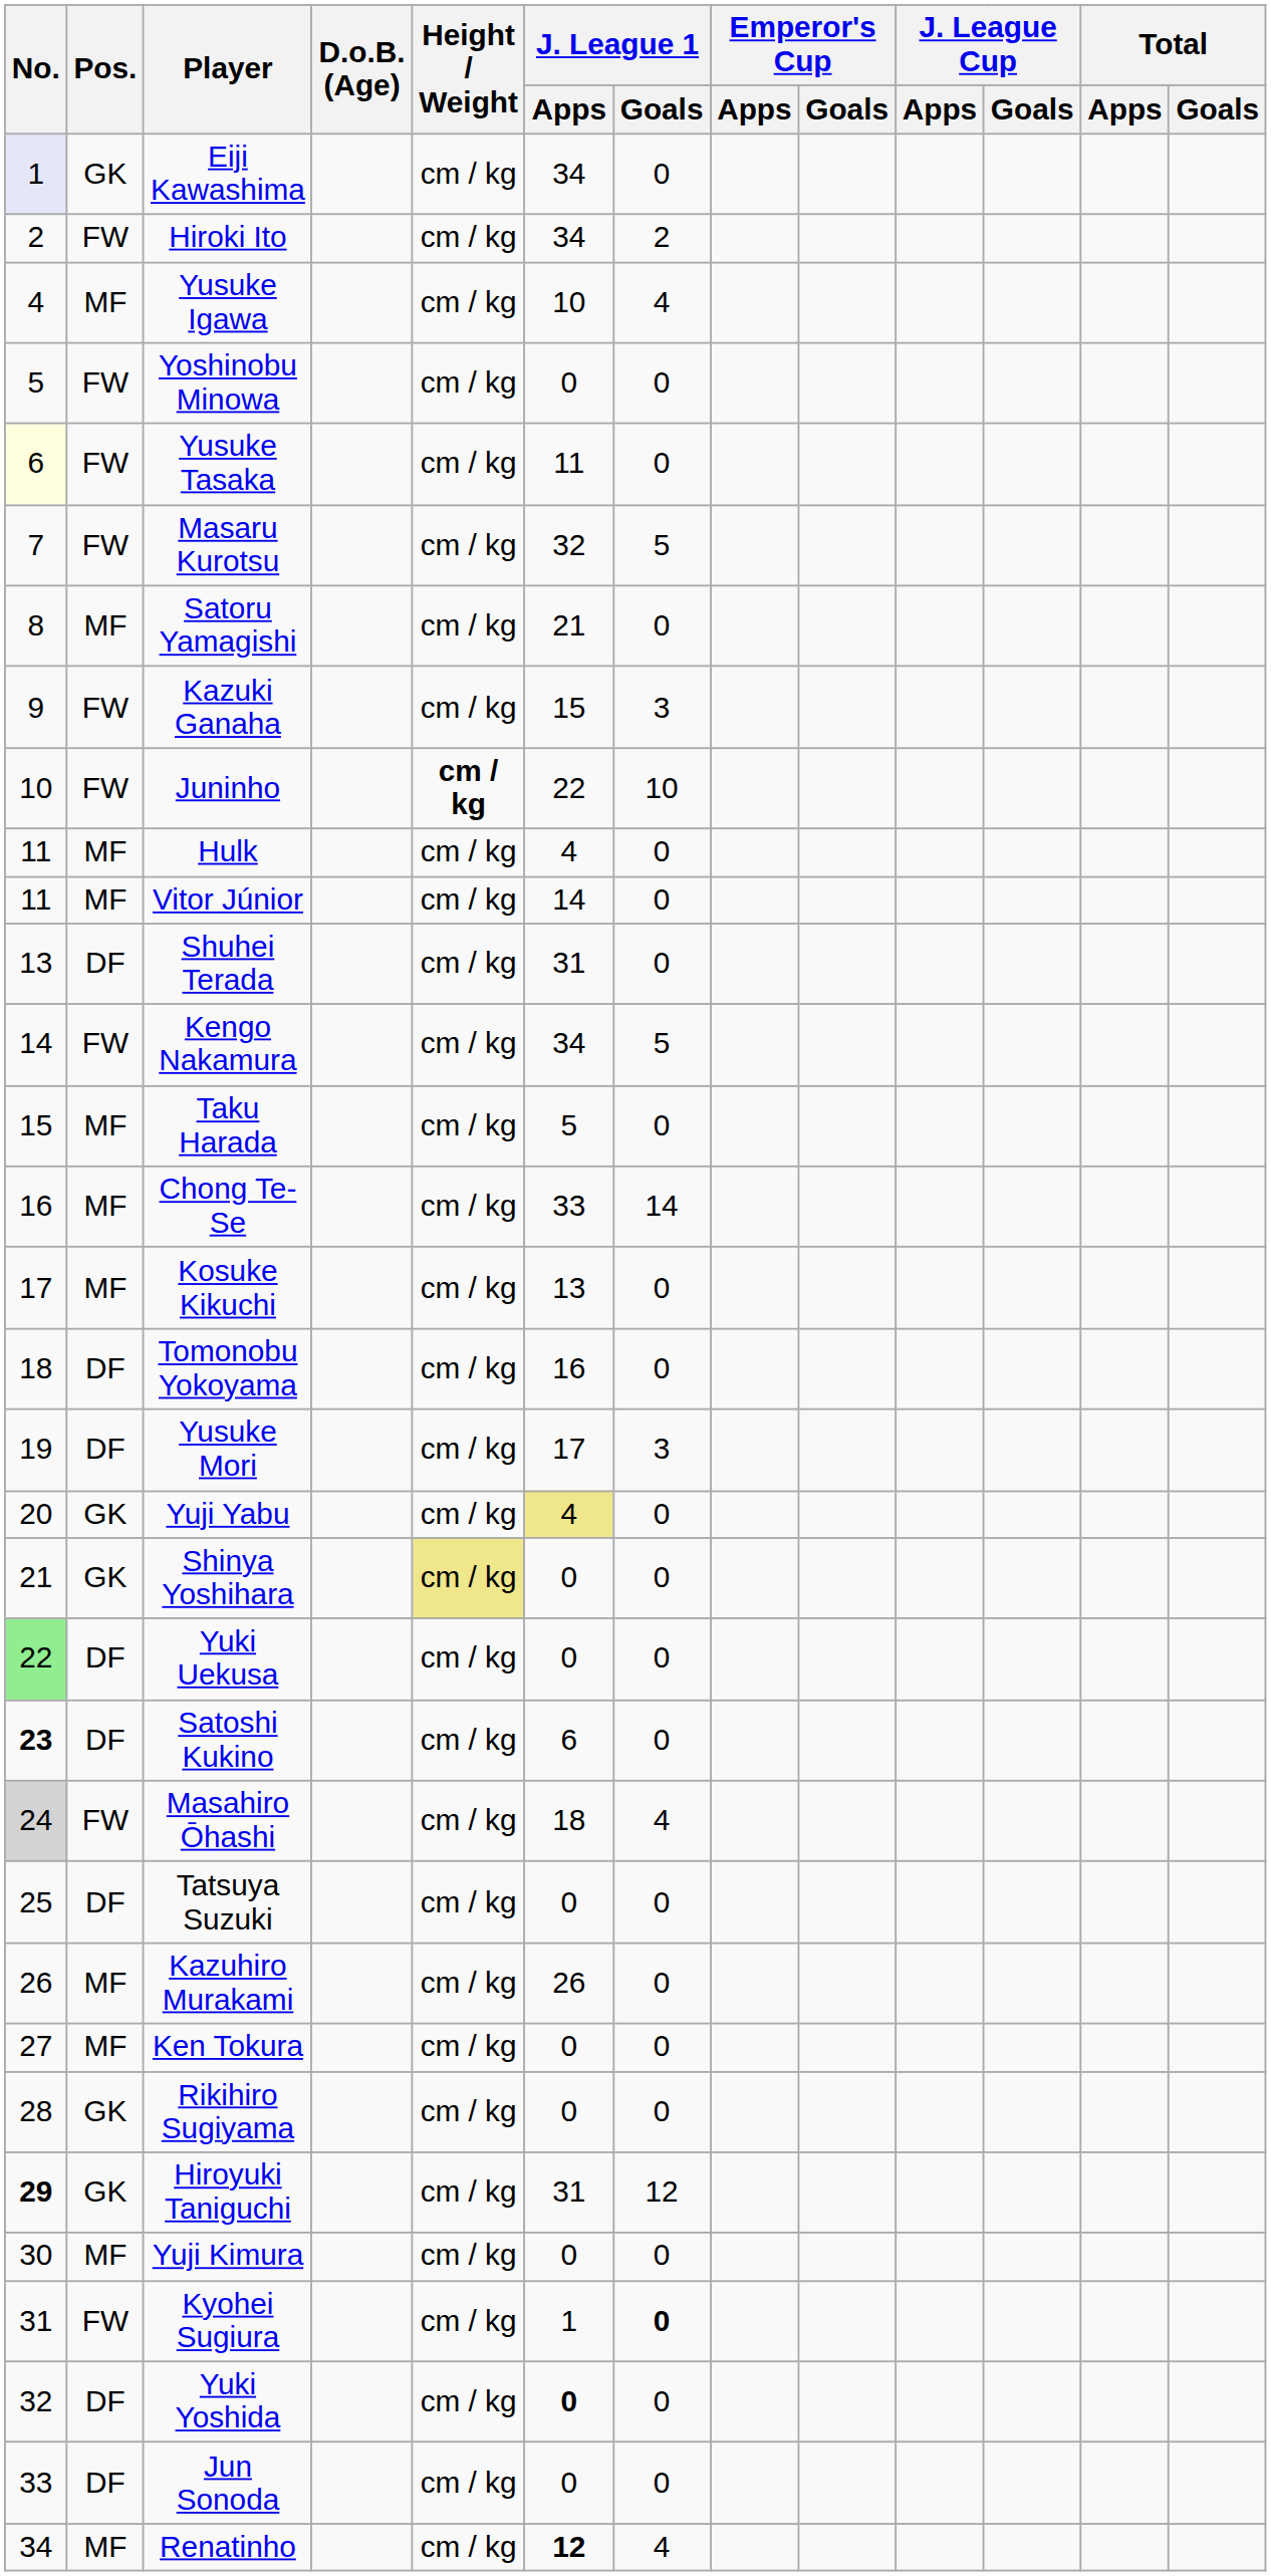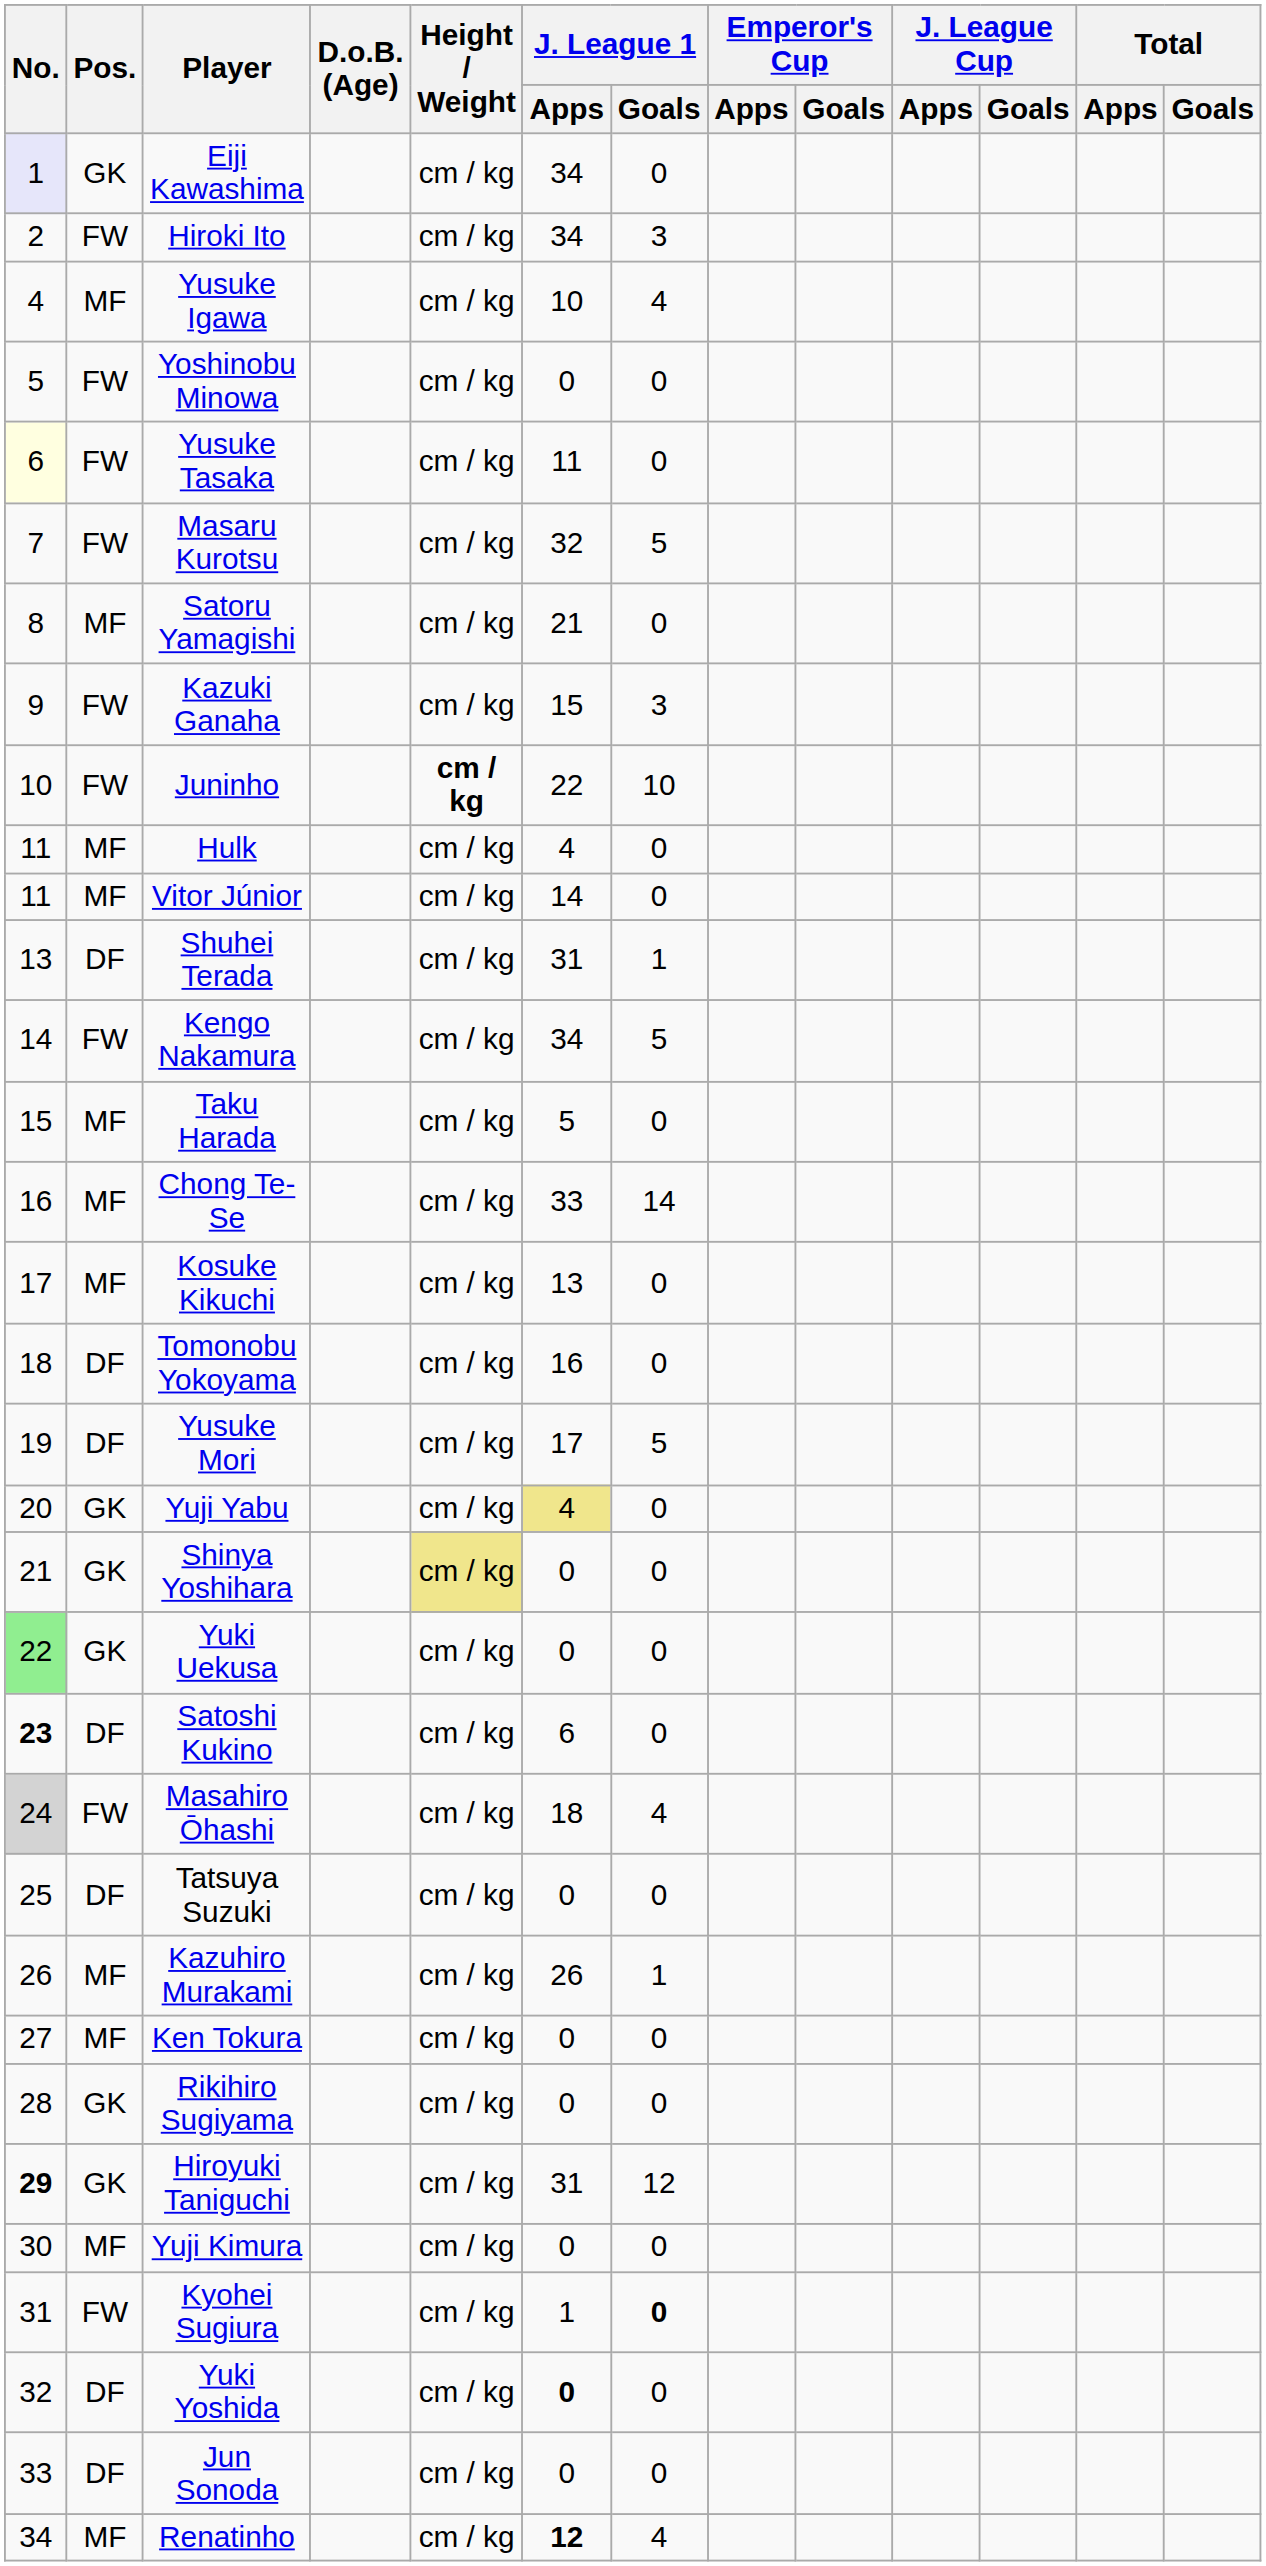Hiroki Ito | J. League 1 / Goals: 2 -> 3
Shuhei Terada | J. League 1 / Goals: 0 -> 1
Yusuke Mori | J. League 1 / Goals: 3 -> 5
Yuki Uekusa | Pos.: DF -> GK
Kazuhiro Murakami | J. League 1 / Goals: 0 -> 1
